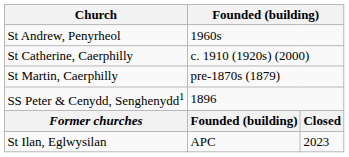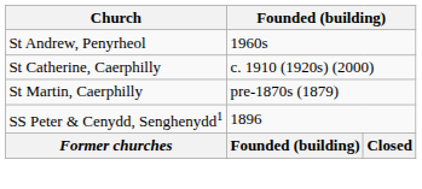- row: St Ilan, Eglwysilan | APC | 2023
